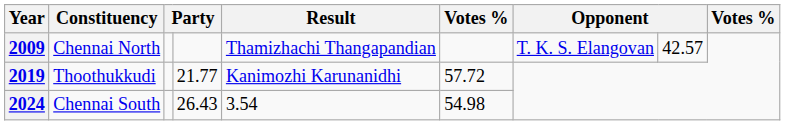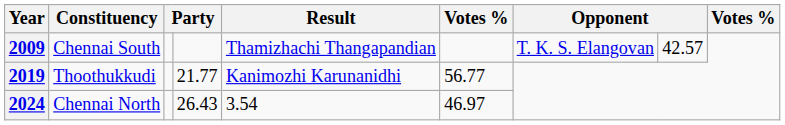2009 | Constituency: Chennai North -> Chennai South
2019 | column 6: 57.72 -> 56.77
2024 | Constituency: Chennai South -> Chennai North
2024 | column 6: 54.98 -> 46.97
